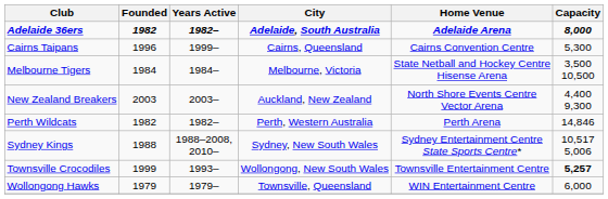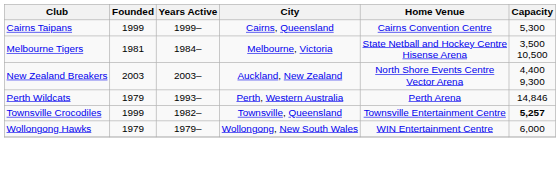- row: Adelaide 36ers | 1982 | 1982– | Adelaide, South Australia | Adelaide Arena | 8,000
Cairns Taipans | Founded: 1996 -> 1999
Melbourne Tigers | Founded: 1984 -> 1981
Perth Wildcats | Founded: 1982 -> 1979
Perth Wildcats | Years Active: 1982– -> 1993–
- row: Sydney Kings | 1988 | 1988–2008, 2010– | Sydney, New South Wales | Sydney Entertainment Centre State Sports Centre* | 10,517 5,006
Townsville Crocodiles | Years Active: 1993– -> 1982–
Townsville Crocodiles | City: Wollongong, New South Wales -> Townsville, Queensland
Wollongong Hawks | City: Townsville, Queensland -> Wollongong, New South Wales
